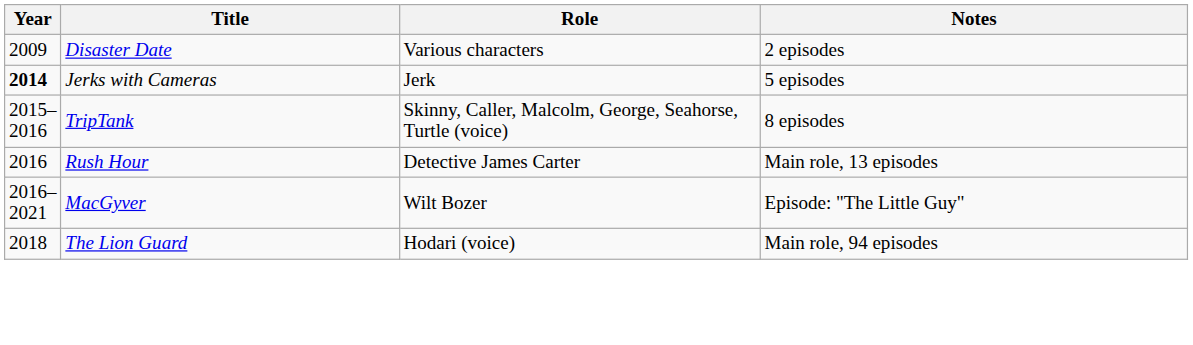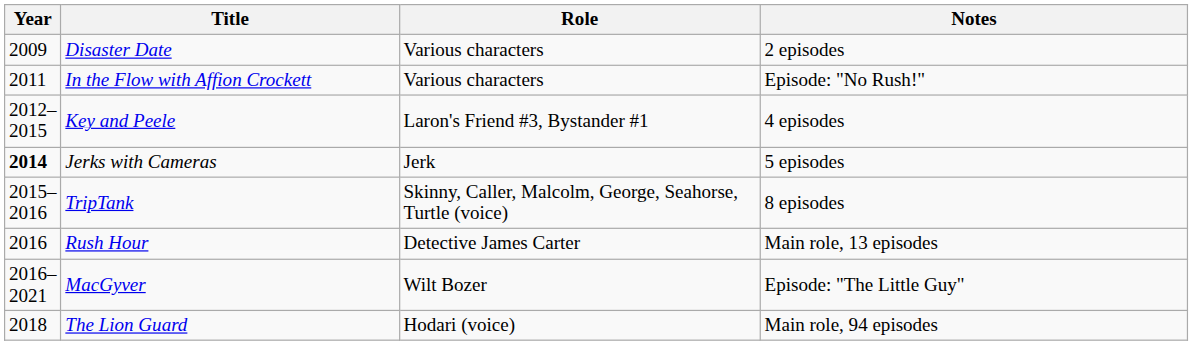+ row: 2011 | In the Flow with Affion Crockett | Various characters | Episode: "No Rush!"
+ row: 2012–2015 | Key and Peele | Laron's Friend #3, Bystander #1 | 4 episodes
